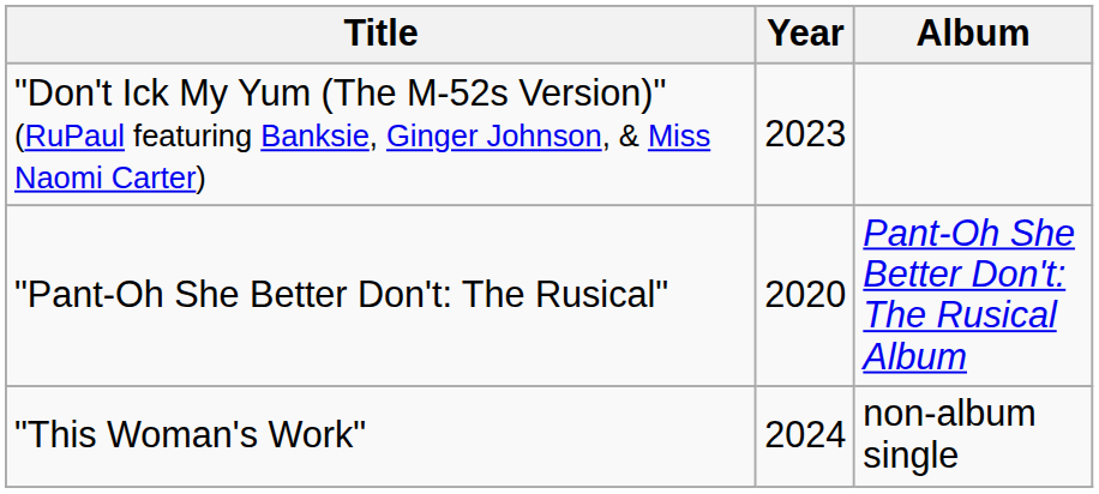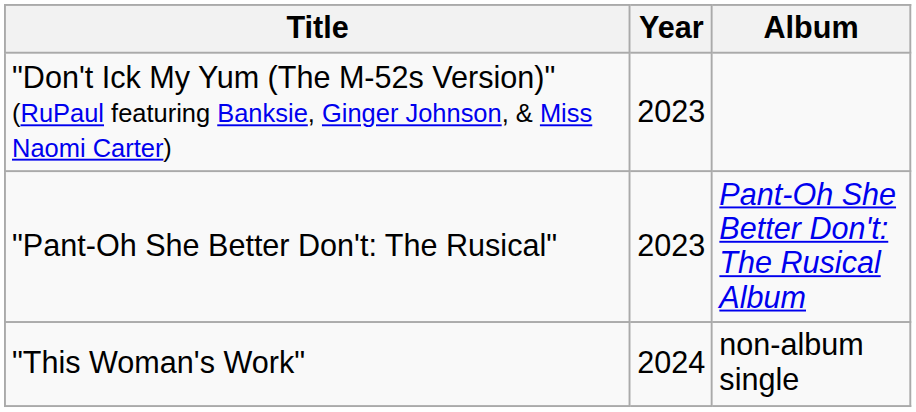"Pant-Oh She Better Don't: The Rusical" | Year: 2020 -> 2023
